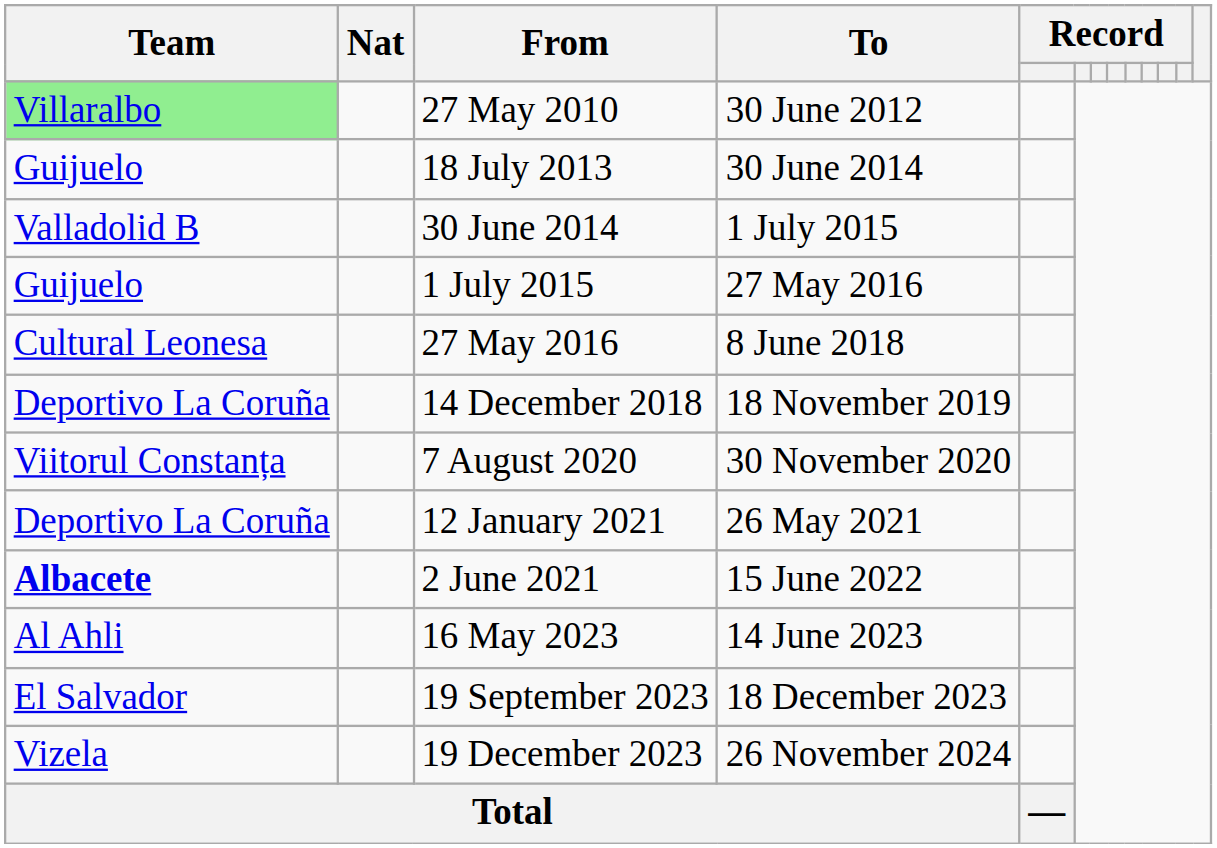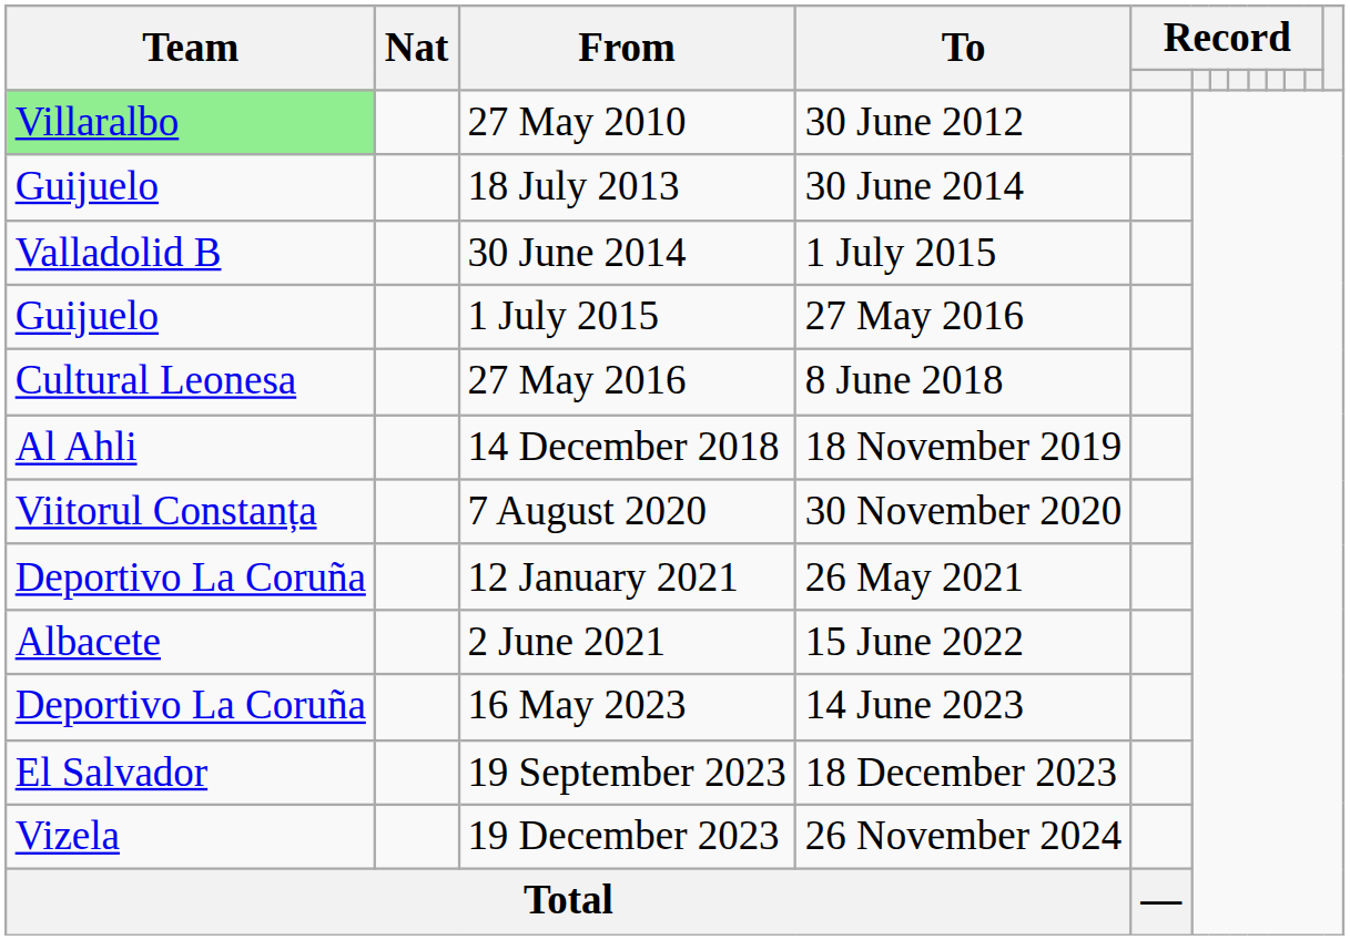14 December 2018 | Team: Deportivo La Coruña -> Al Ahli
2 June 2021 | Team: bold -> normal
16 May 2023 | Team: Al Ahli -> Deportivo La Coruña
